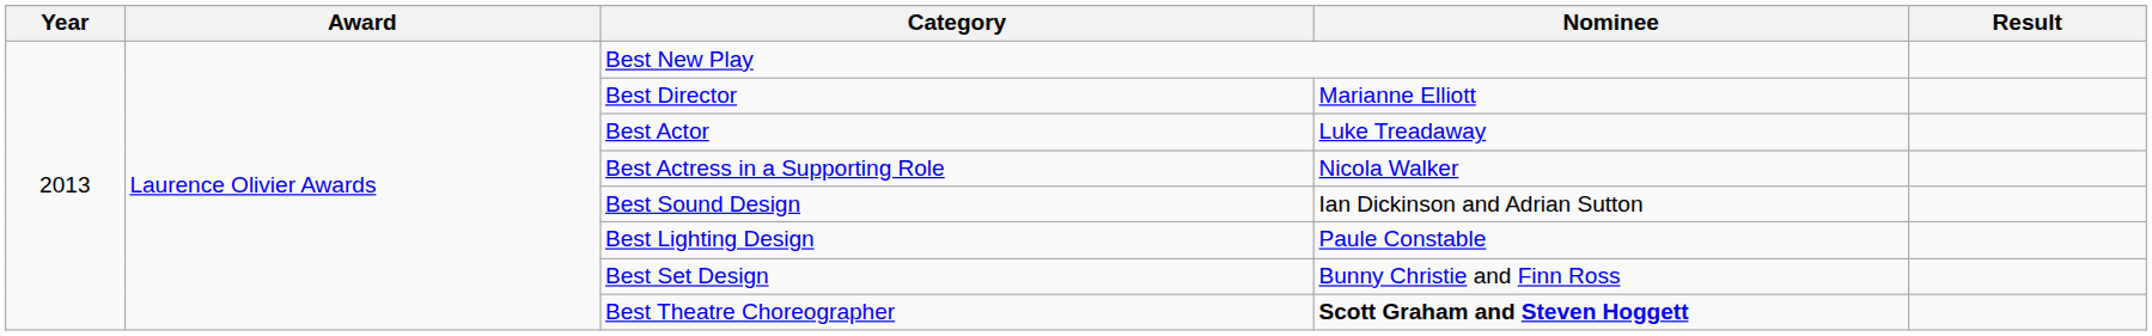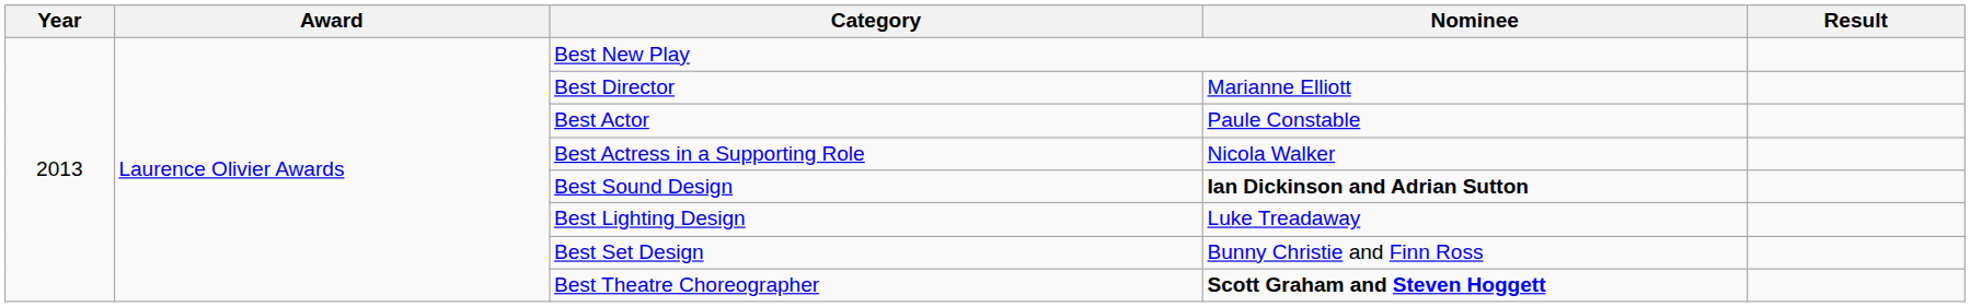Best Actor | Nominee: Luke Treadaway -> Paule Constable
Best Sound Design | Nominee: normal -> bold
Best Lighting Design | Nominee: Paule Constable -> Luke Treadaway
